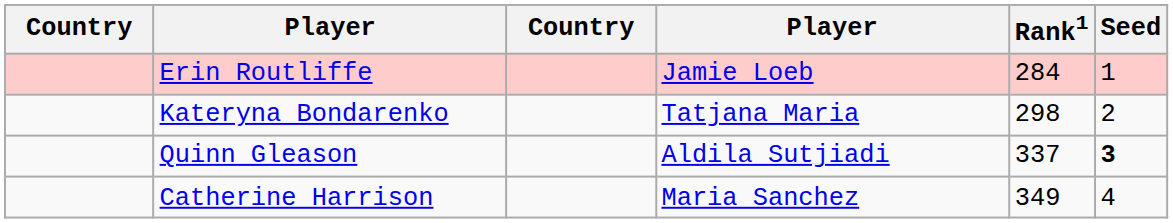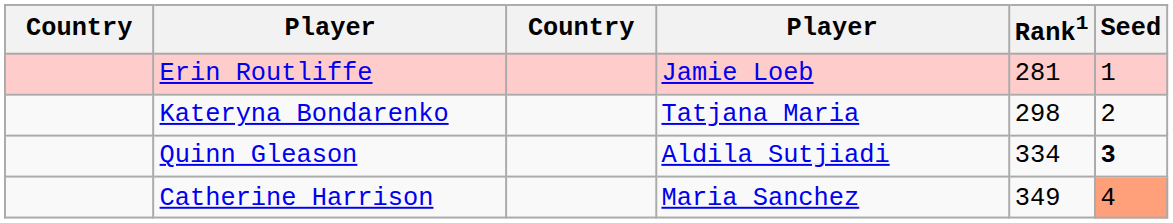Erin Routliffe | Rank1: 284 -> 281
Quinn Gleason | Rank1: 337 -> 334
Catherine Harrison | Seed: no background -> lightsalmon background
